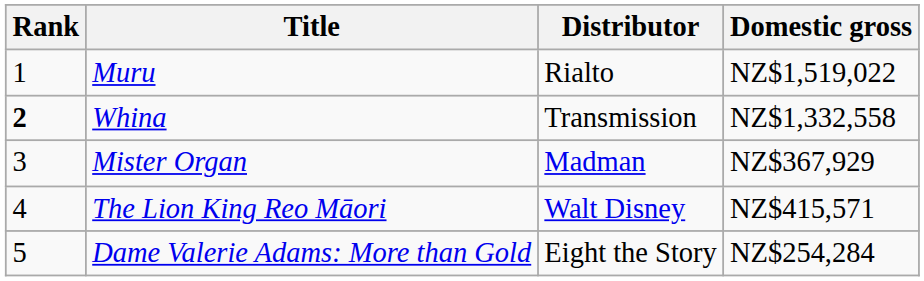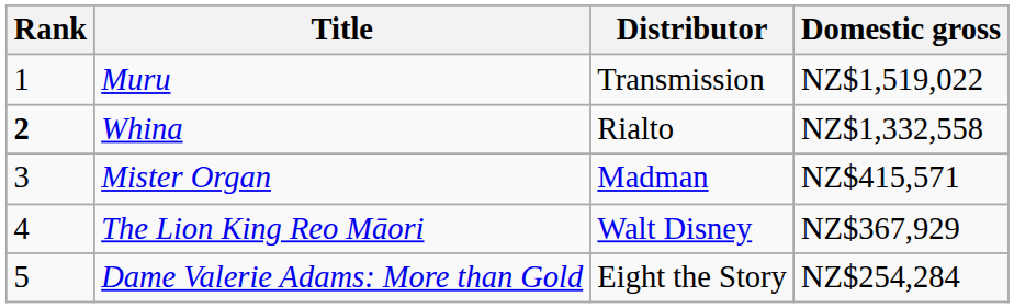Muru | Distributor: Rialto -> Transmission
Whina | Distributor: Transmission -> Rialto
Mister Organ | Domestic gross: NZ$367,929 -> NZ$415,571
The Lion King Reo Māori | Domestic gross: NZ$415,571 -> NZ$367,929
